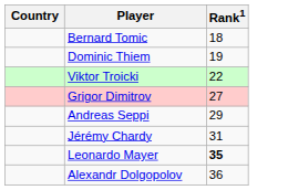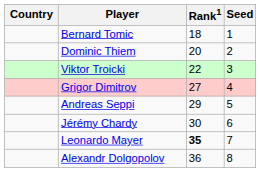+ column: Seed | 1 | 2 | 3 | 4 | 5 | 6 | 7 | 8
Dominic Thiem | Rank1: 19 -> 20
Jérémy Chardy | Rank1: 31 -> 30
